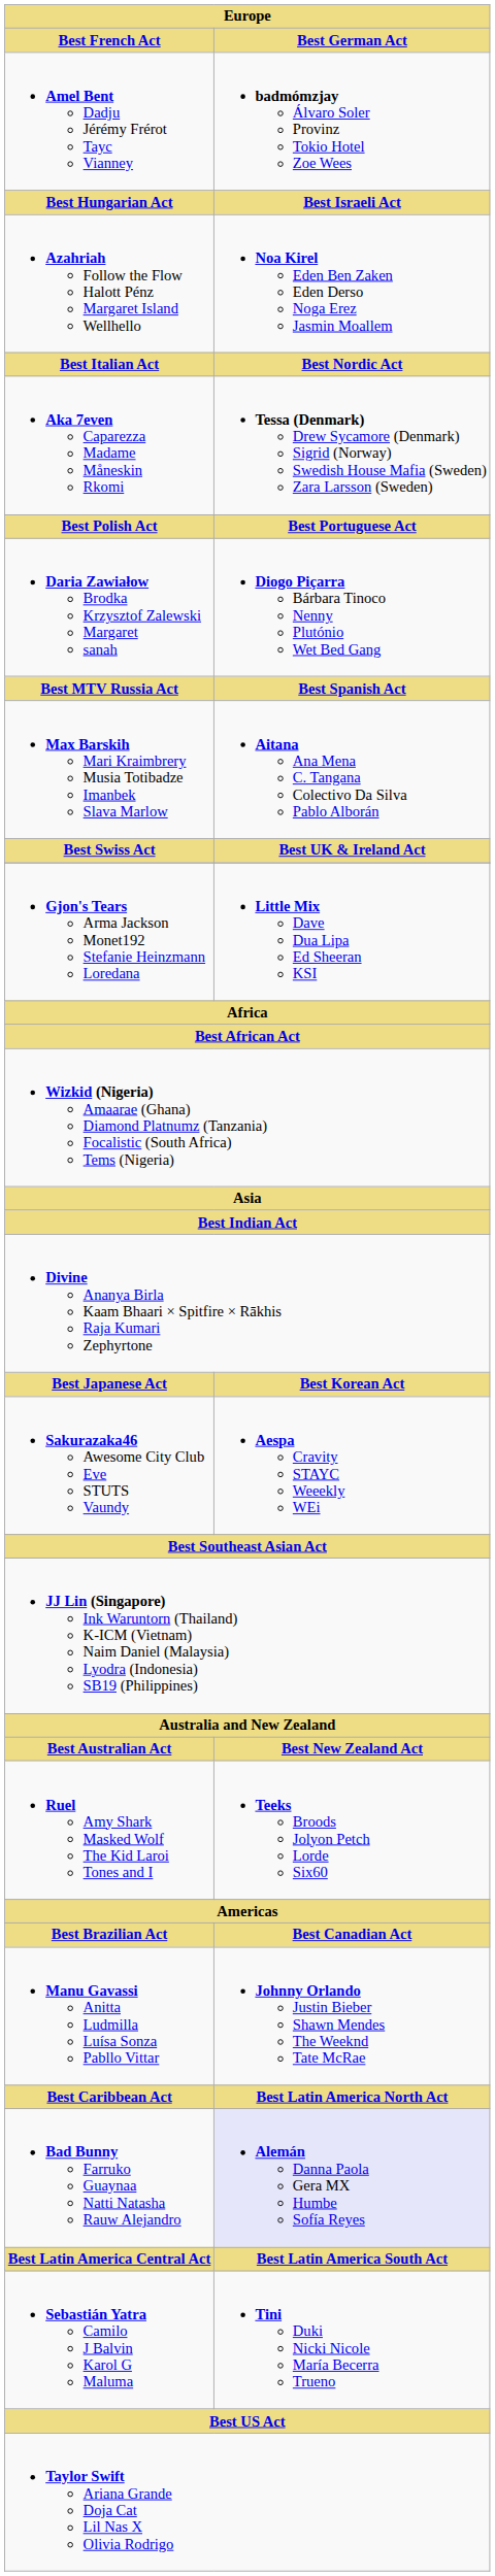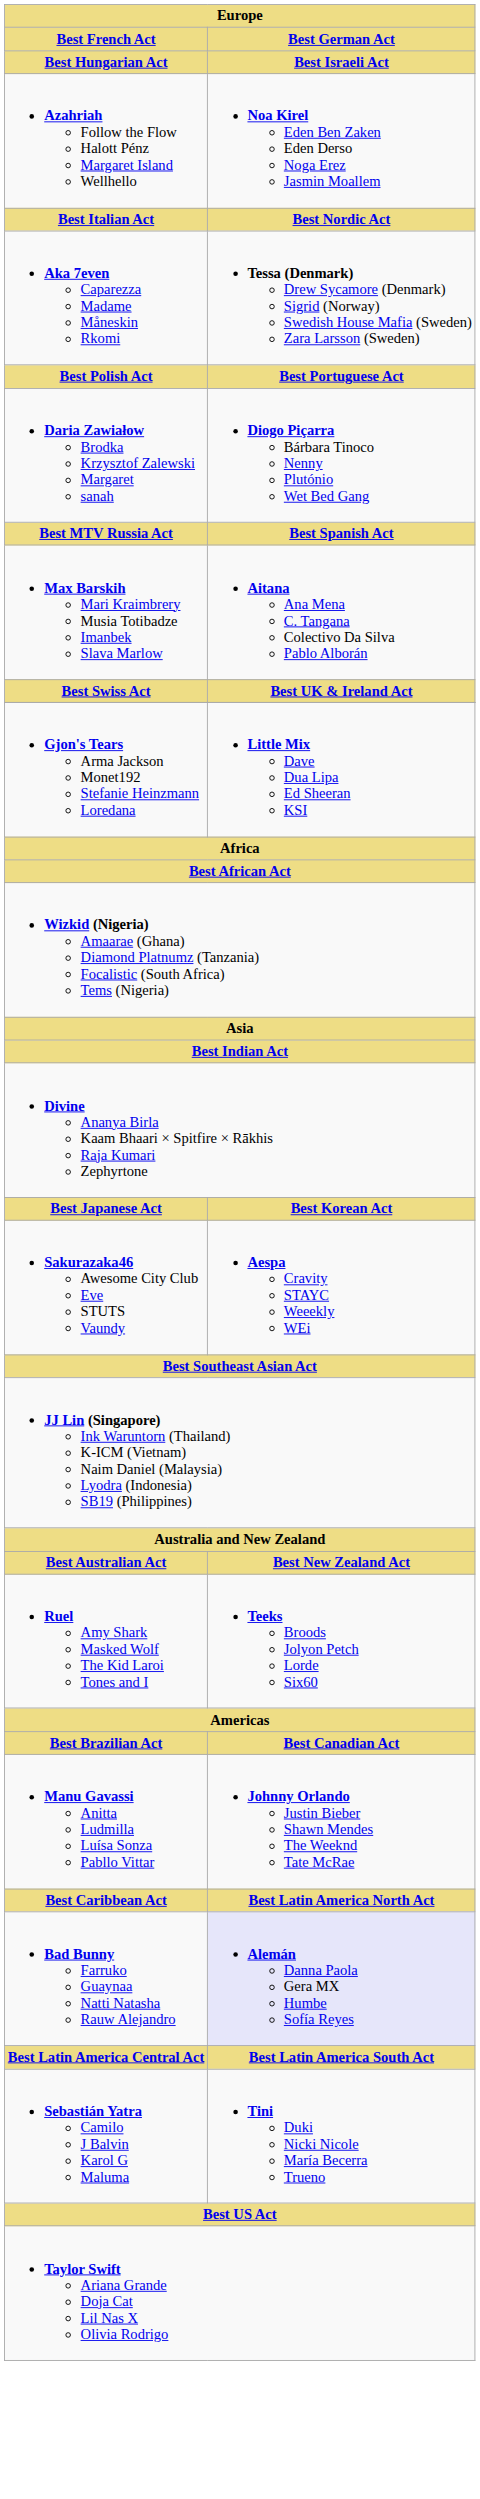- row: Amel Bent Dadju Jérémy Frérot Tayc Vianney | badmómzjay Álvaro Soler Provinz Tokio Hotel Zoe Wees
